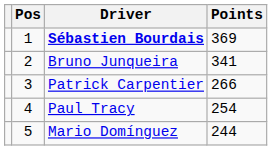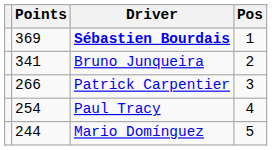columns swapped: Pos <-> Points
